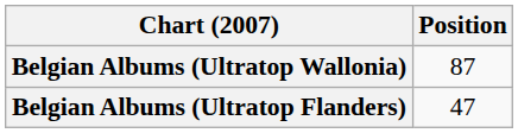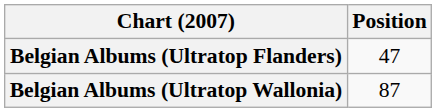rows swapped: Belgian Albums (Ultratop Flanders) <-> Belgian Albums (Ultratop Wallonia)
